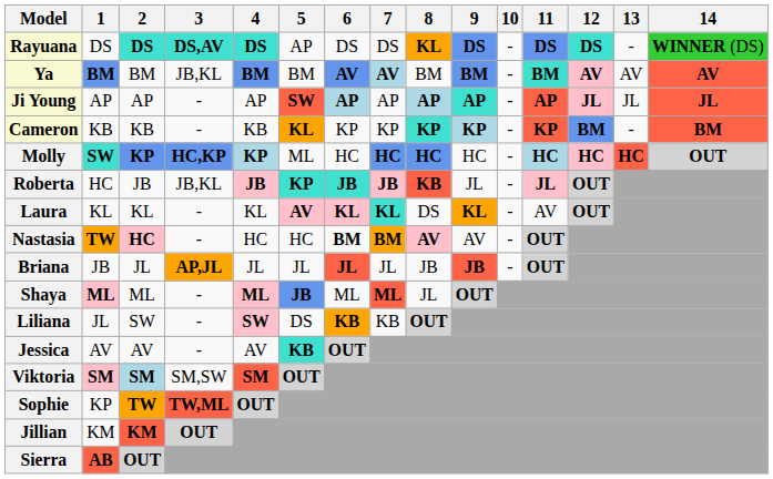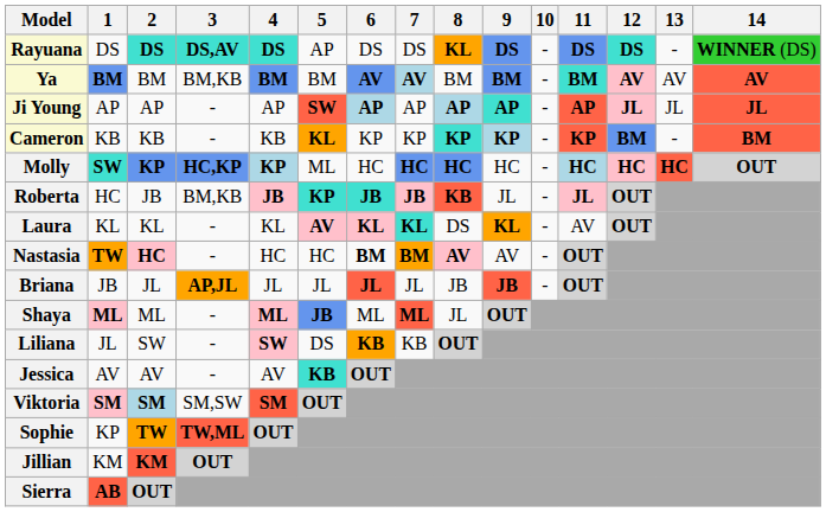Ya | 3: JB,KL -> BM,KB
Roberta | 3: JB,KL -> BM,KB
